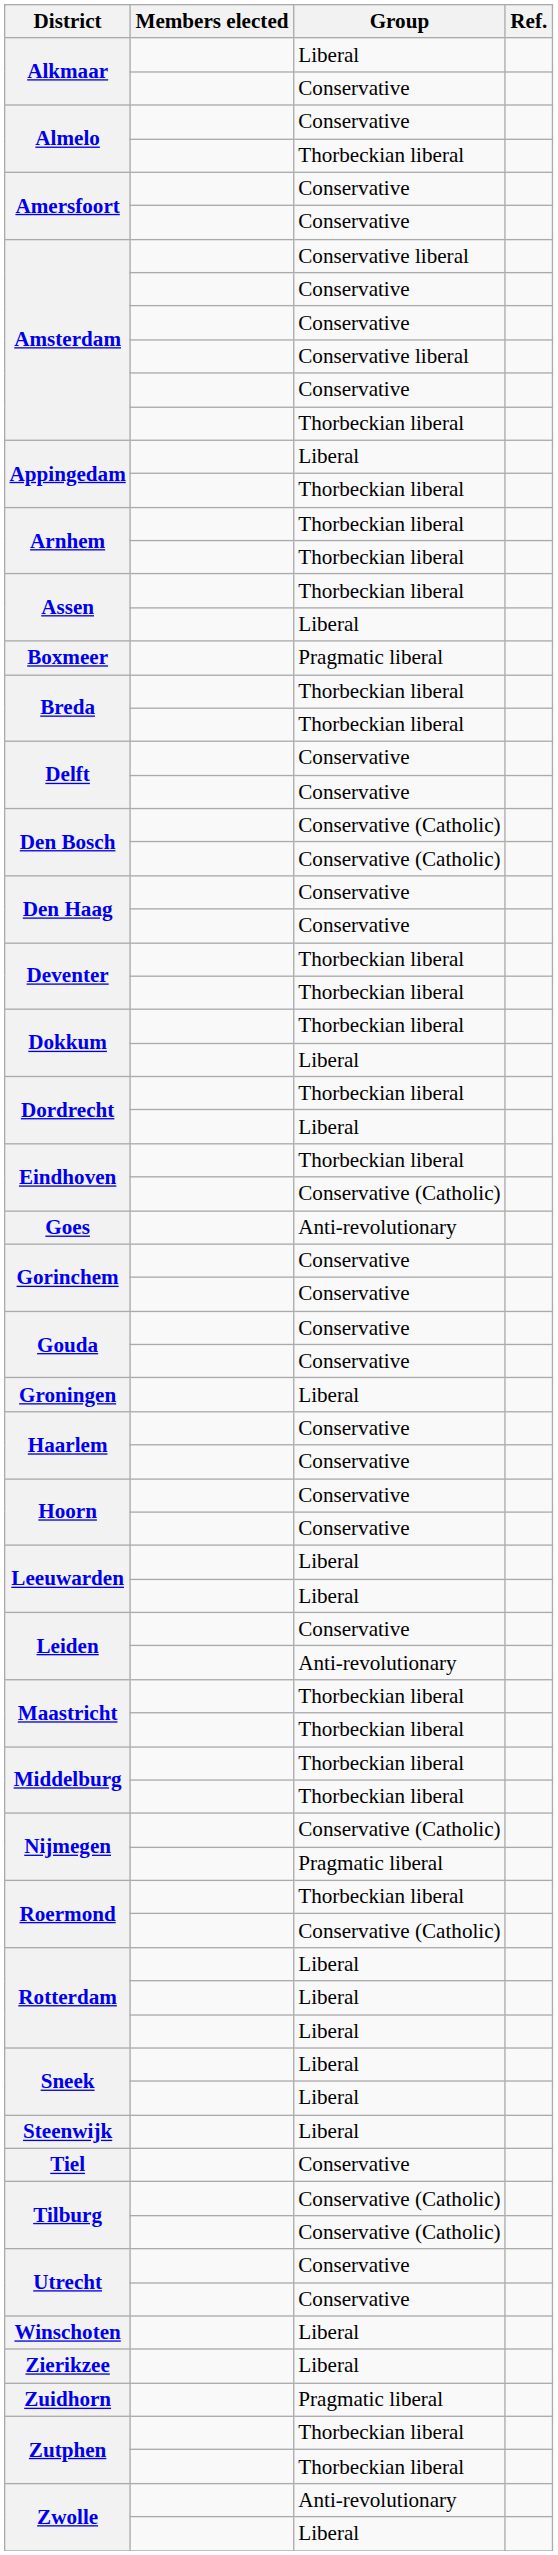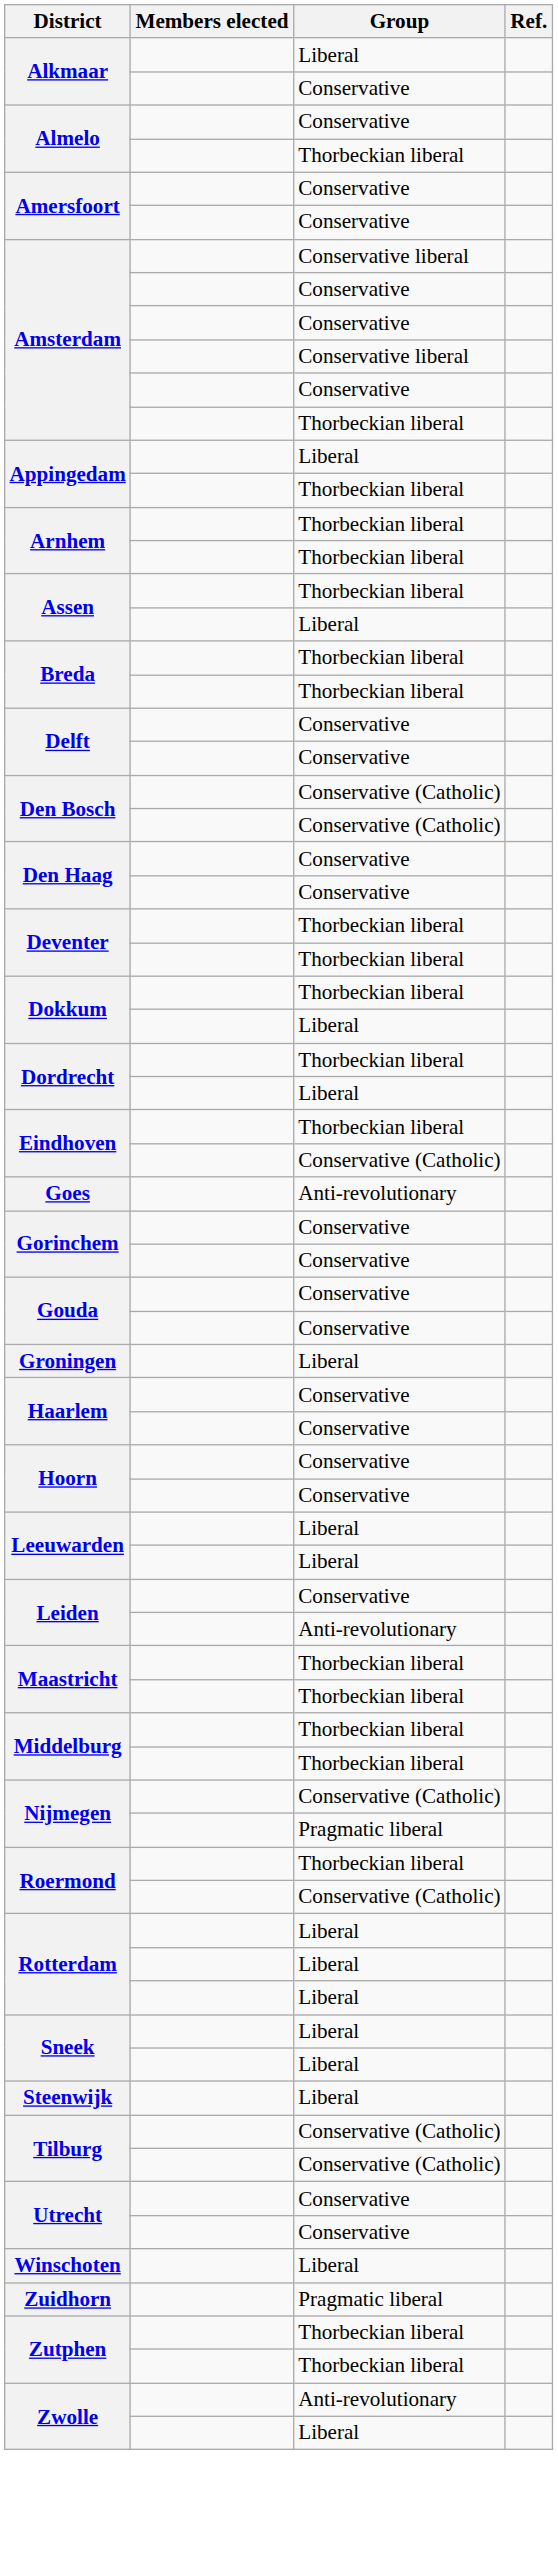- row: Boxmeer | Pragmatic liberal
- row: Tiel | Conservative
- row: Zierikzee | Liberal
